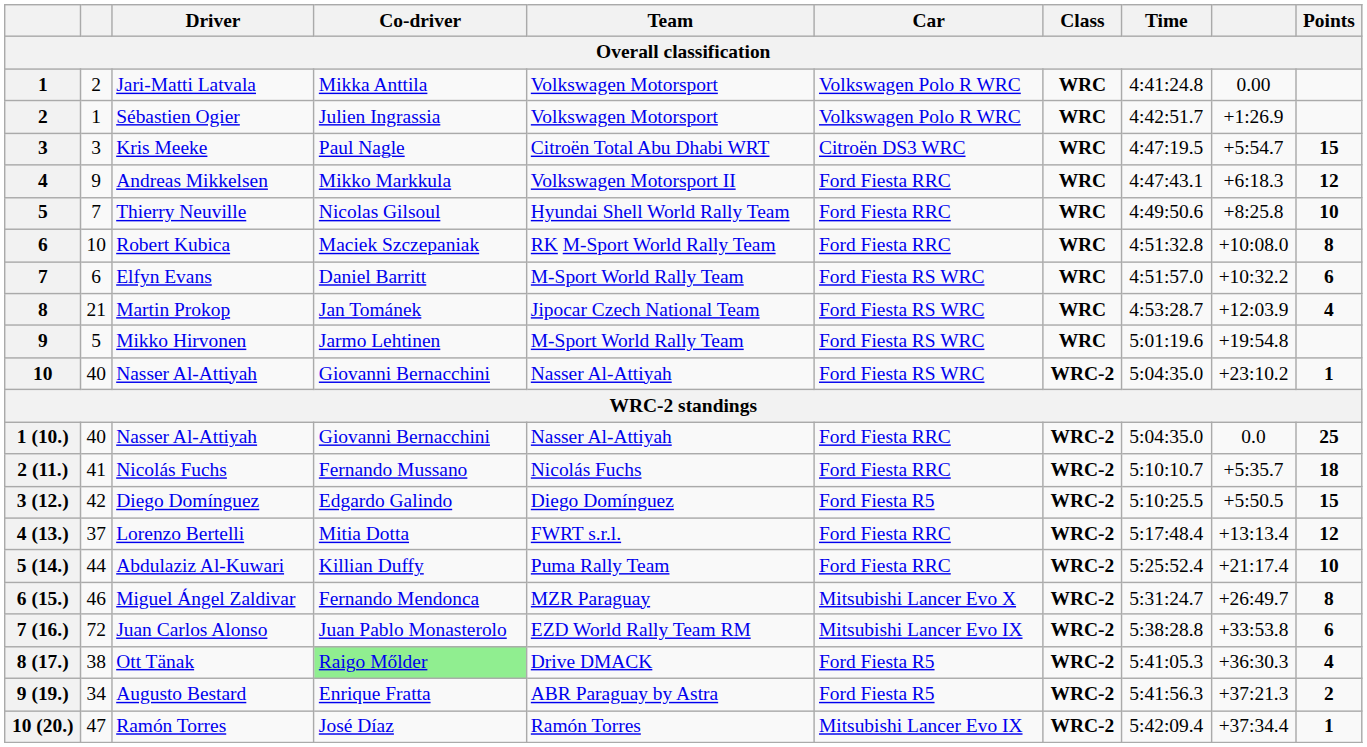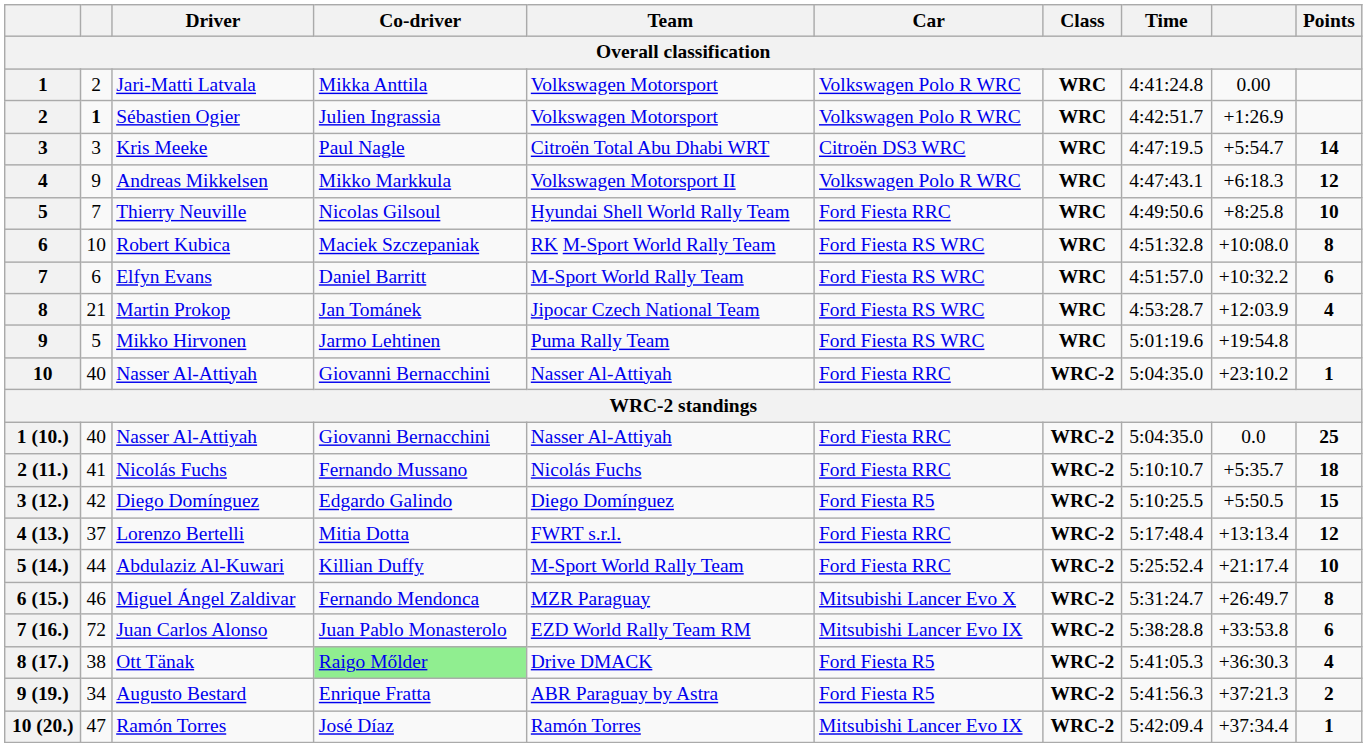Sébastien Ogier | column 2: normal -> bold
Kris Meeke | Points: 15 -> 14
Andreas Mikkelsen | Car: Ford Fiesta RRC -> Volkswagen Polo R WRC
Robert Kubica | Car: Ford Fiesta RRC -> Ford Fiesta RS WRC
Mikko Hirvonen | Team: M-Sport World Rally Team -> Puma Rally Team
10 / Nasser Al-Attiyah | Car: Ford Fiesta RS WRC -> Ford Fiesta RRC
Abdulaziz Al-Kuwari | Team: Puma Rally Team -> M-Sport World Rally Team
